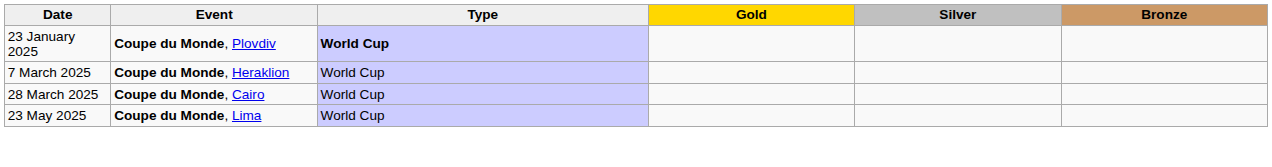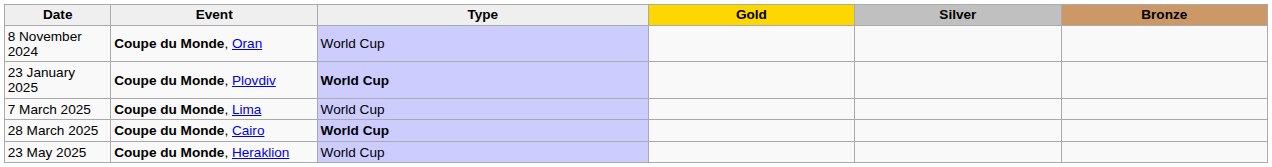+ row: 8 November 2024 | Coupe du Monde, Oran | World Cup
7 March 2025 | Event: Coupe du Monde, Heraklion -> Coupe du Monde, Lima
28 March 2025 | Type: normal -> bold
23 May 2025 | Event: Coupe du Monde, Lima -> Coupe du Monde, Heraklion
